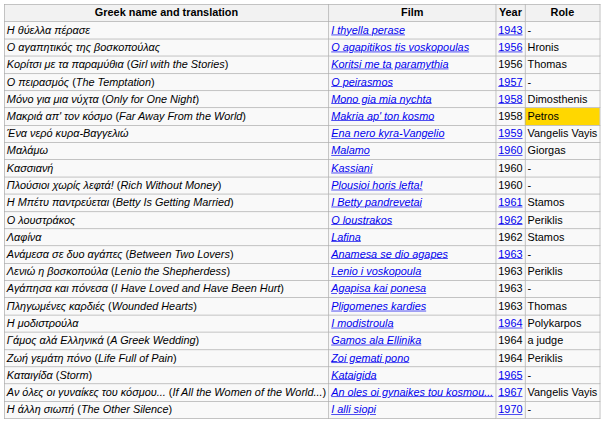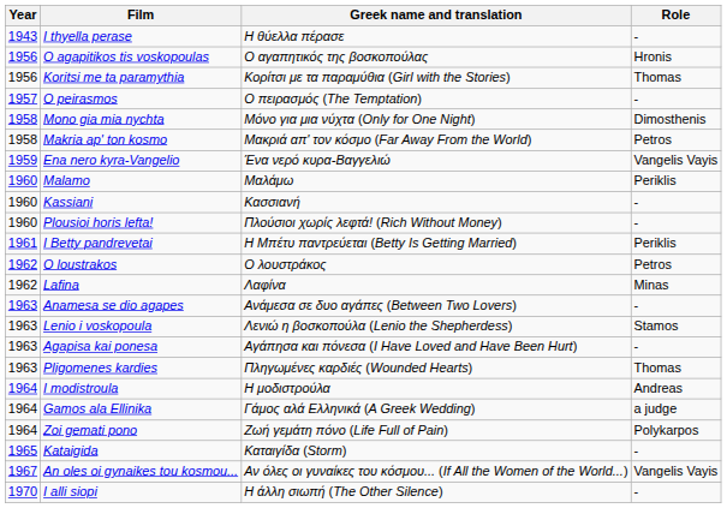columns swapped: Year <-> Greek name and translation
Makria ap' ton kosmo | Role: gold background -> no background
Malamo | Role: Giorgas -> Periklis
I Betty pandrevetai | Role: Stamos -> Periklis
O loustrakos | Role: Periklis -> Petros
Lafina | Role: Stamos -> Minas
Lenio i voskopoula | Role: Periklis -> Stamos
I modistroula | Role: Polykarpos -> Andreas
Zoi gemati pono | Role: Periklis -> Polykarpos
